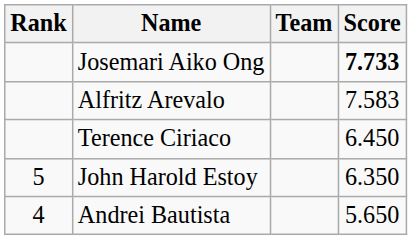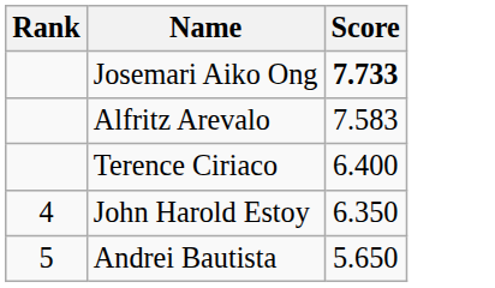- column: Team
Terence Ciriaco | Score: 6.450 -> 6.400
John Harold Estoy | Rank: 5 -> 4
Andrei Bautista | Rank: 4 -> 5
